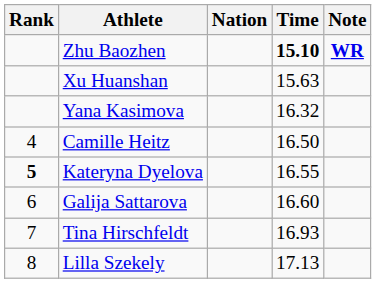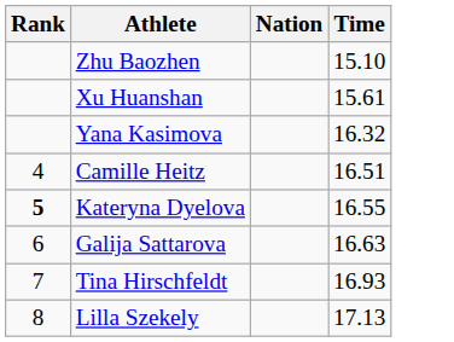- column: Note | WR
Zhu Baozhen | Time: bold -> normal
Xu Huanshan | Time: 15.63 -> 15.61
Camille Heitz | Time: 16.50 -> 16.51
Galija Sattarova | Time: 16.60 -> 16.63
